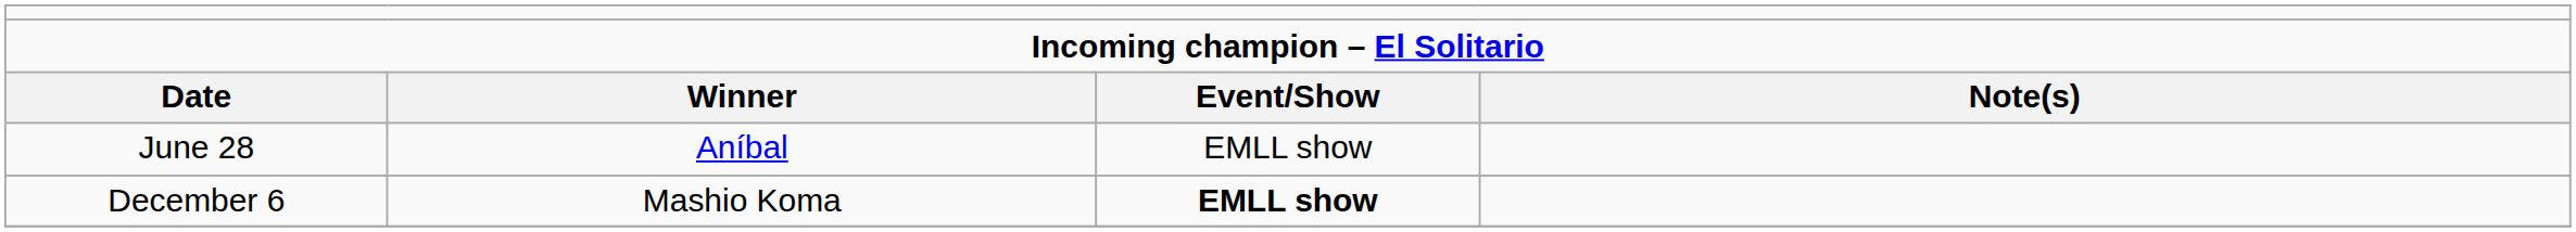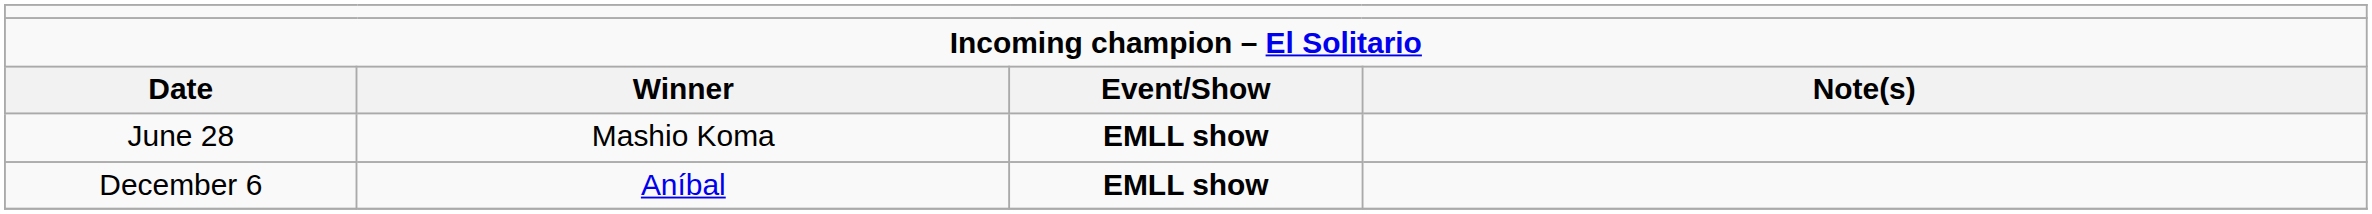June 28 | column 2: Aníbal -> Mashio Koma
June 28 | column 3: normal -> bold
December 6 | column 2: Mashio Koma -> Aníbal
